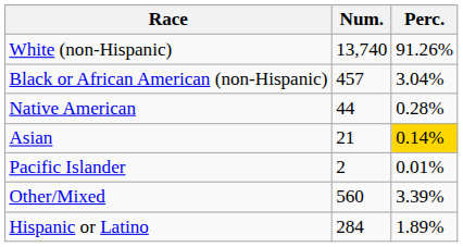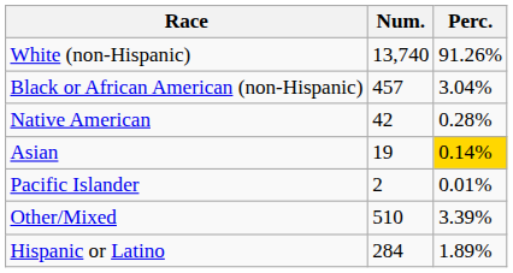Native American | Num.: 44 -> 42
Asian | Num.: 21 -> 19
Other/Mixed | Num.: 560 -> 510
